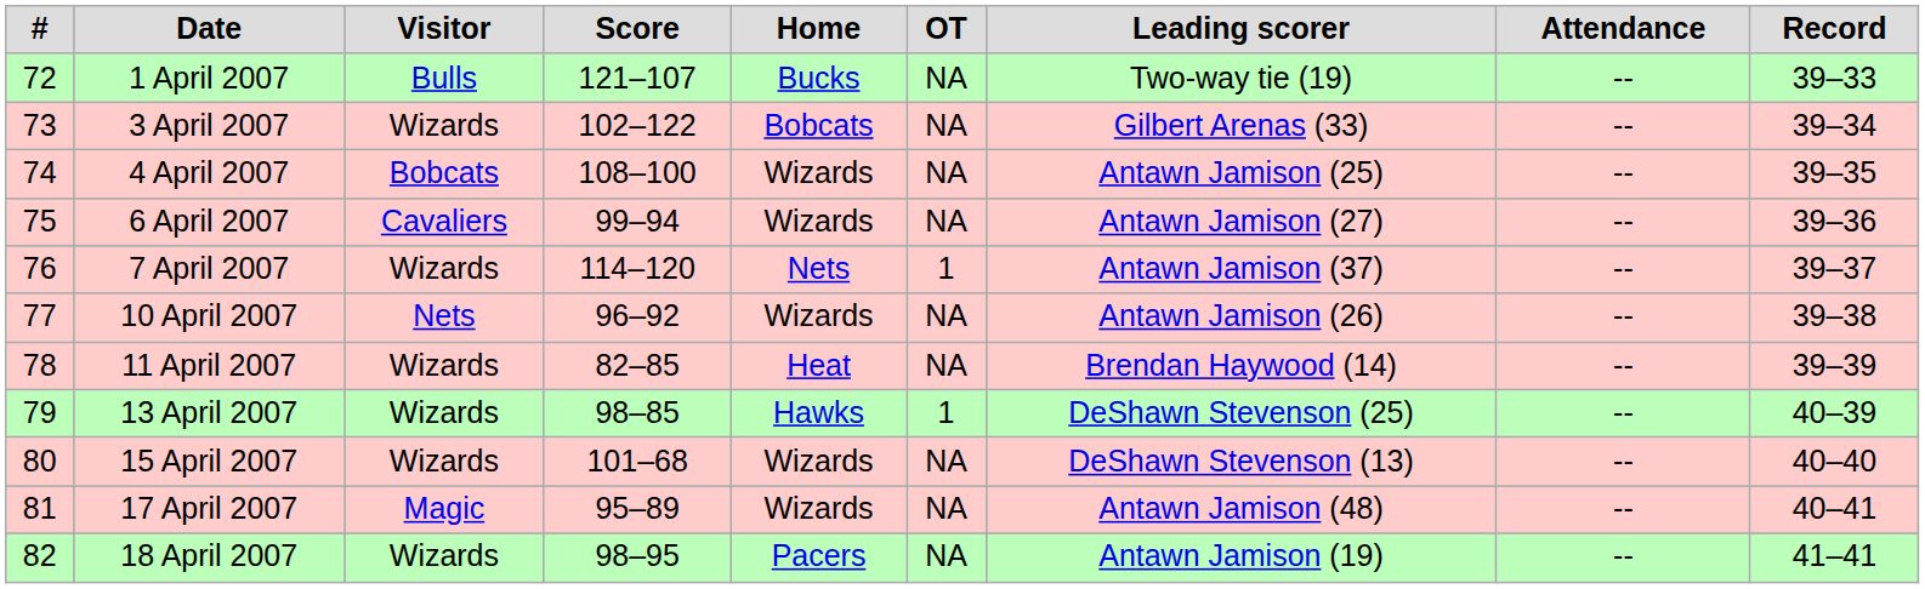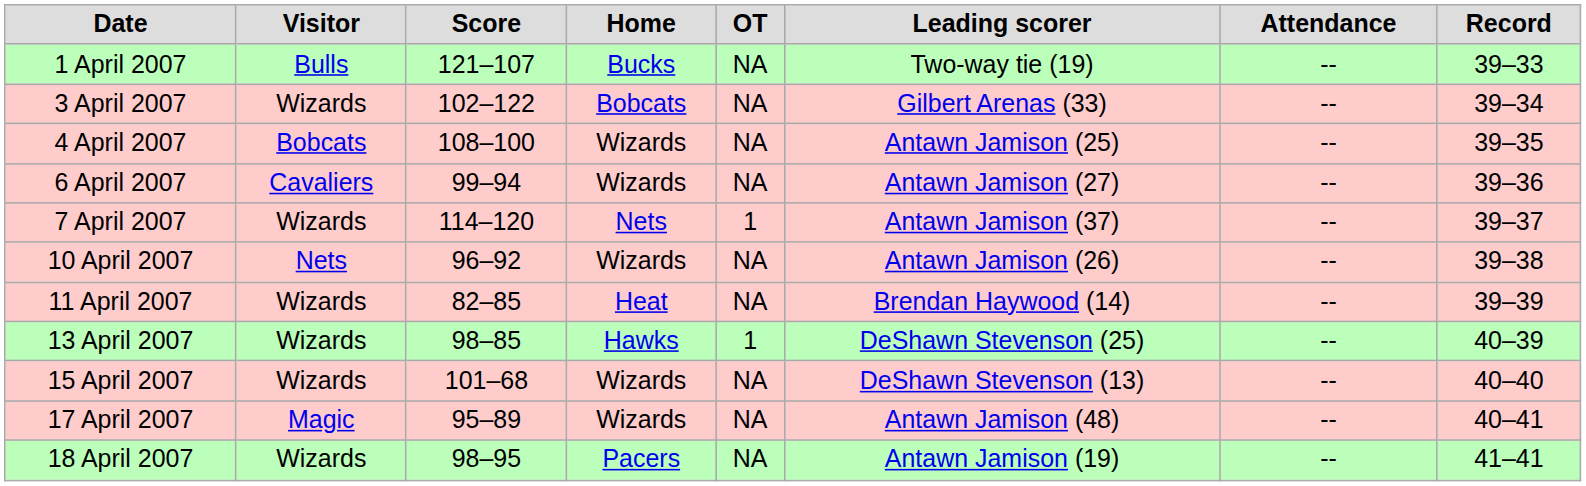- column: # | 72 | 73 | 74 | 75 | 76 | 77 | 78 | 79 | 80 | 81 | 82
